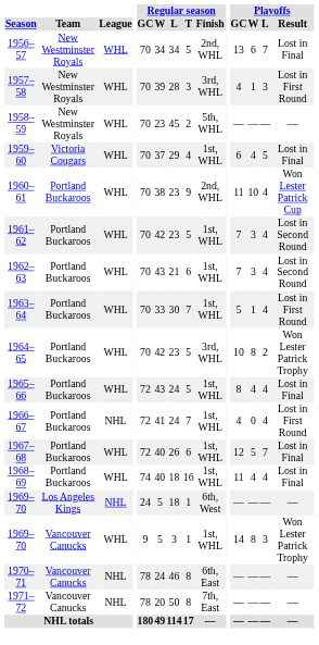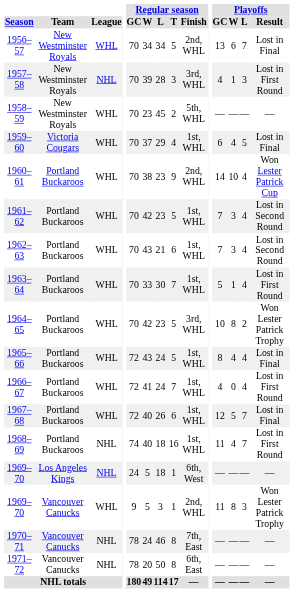1957–58 | League: WHL -> NHL
1960–61 | Playoffs / GC: 11 -> 14
1966–67 | League: NHL -> WHL
1968–69 | League: WHL -> NHL
1968–69 | Playoffs / L: 4 -> 7
1968–69 | Playoffs / Result: Lost in Final -> Lost in First Round
1969–70 / Vancouver Canucks | Regular season / Finish: 1st, WHL -> 2nd, WHL
1969–70 / Vancouver Canucks | Playoffs / GC: 14 -> 11
1970–71 | Regular season / Finish: 6th, East -> 7th, East
1971–72 | Regular season / Finish: 7th, East -> 6th, East
